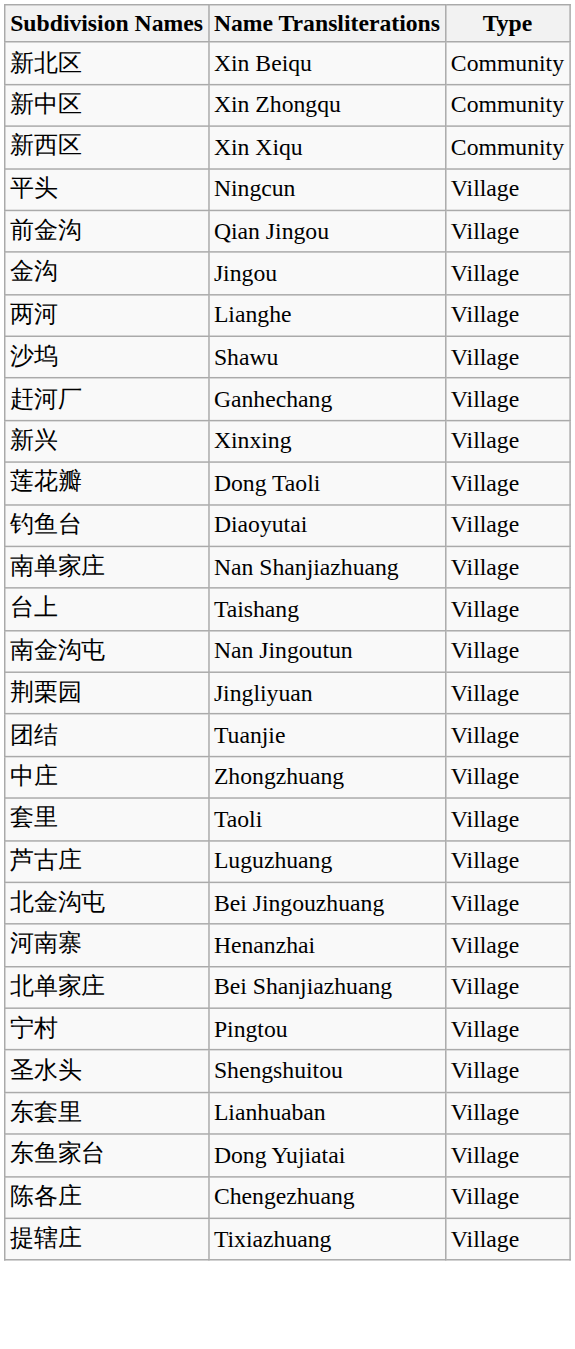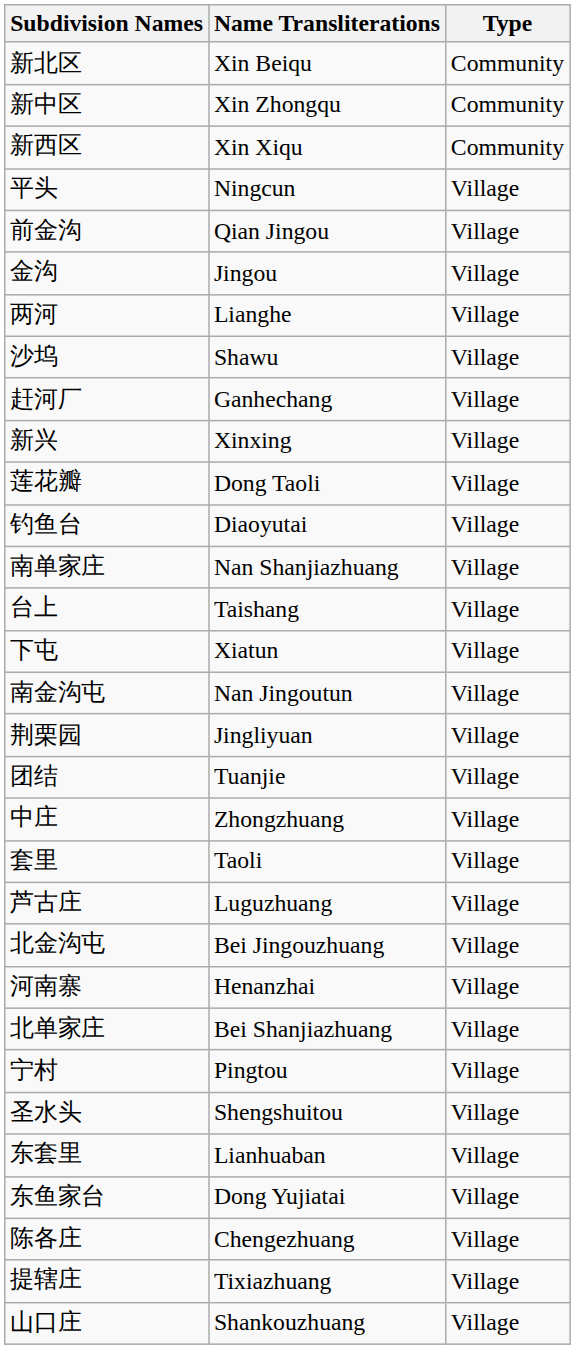+ row: 下屯 | Xiatun | Village
+ row: 山口庄 | Shankouzhuang | Village
